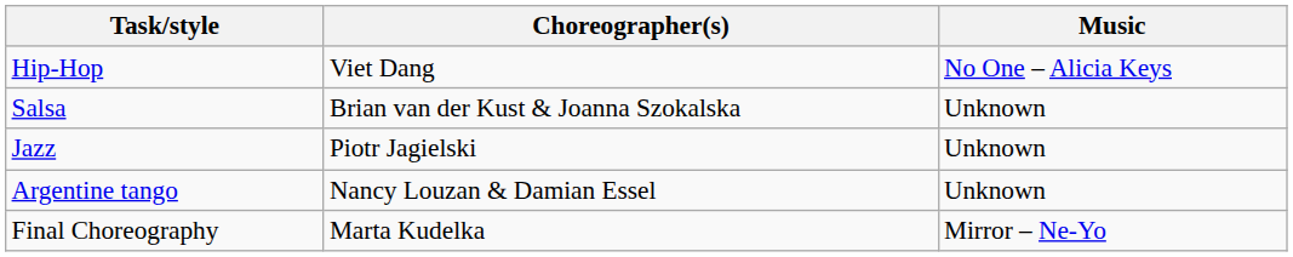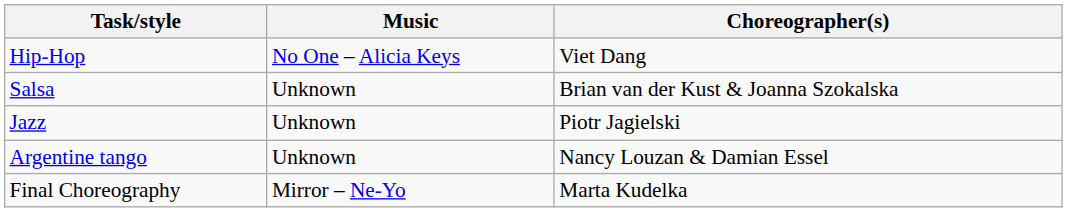columns swapped: Music <-> Choreographer(s)
